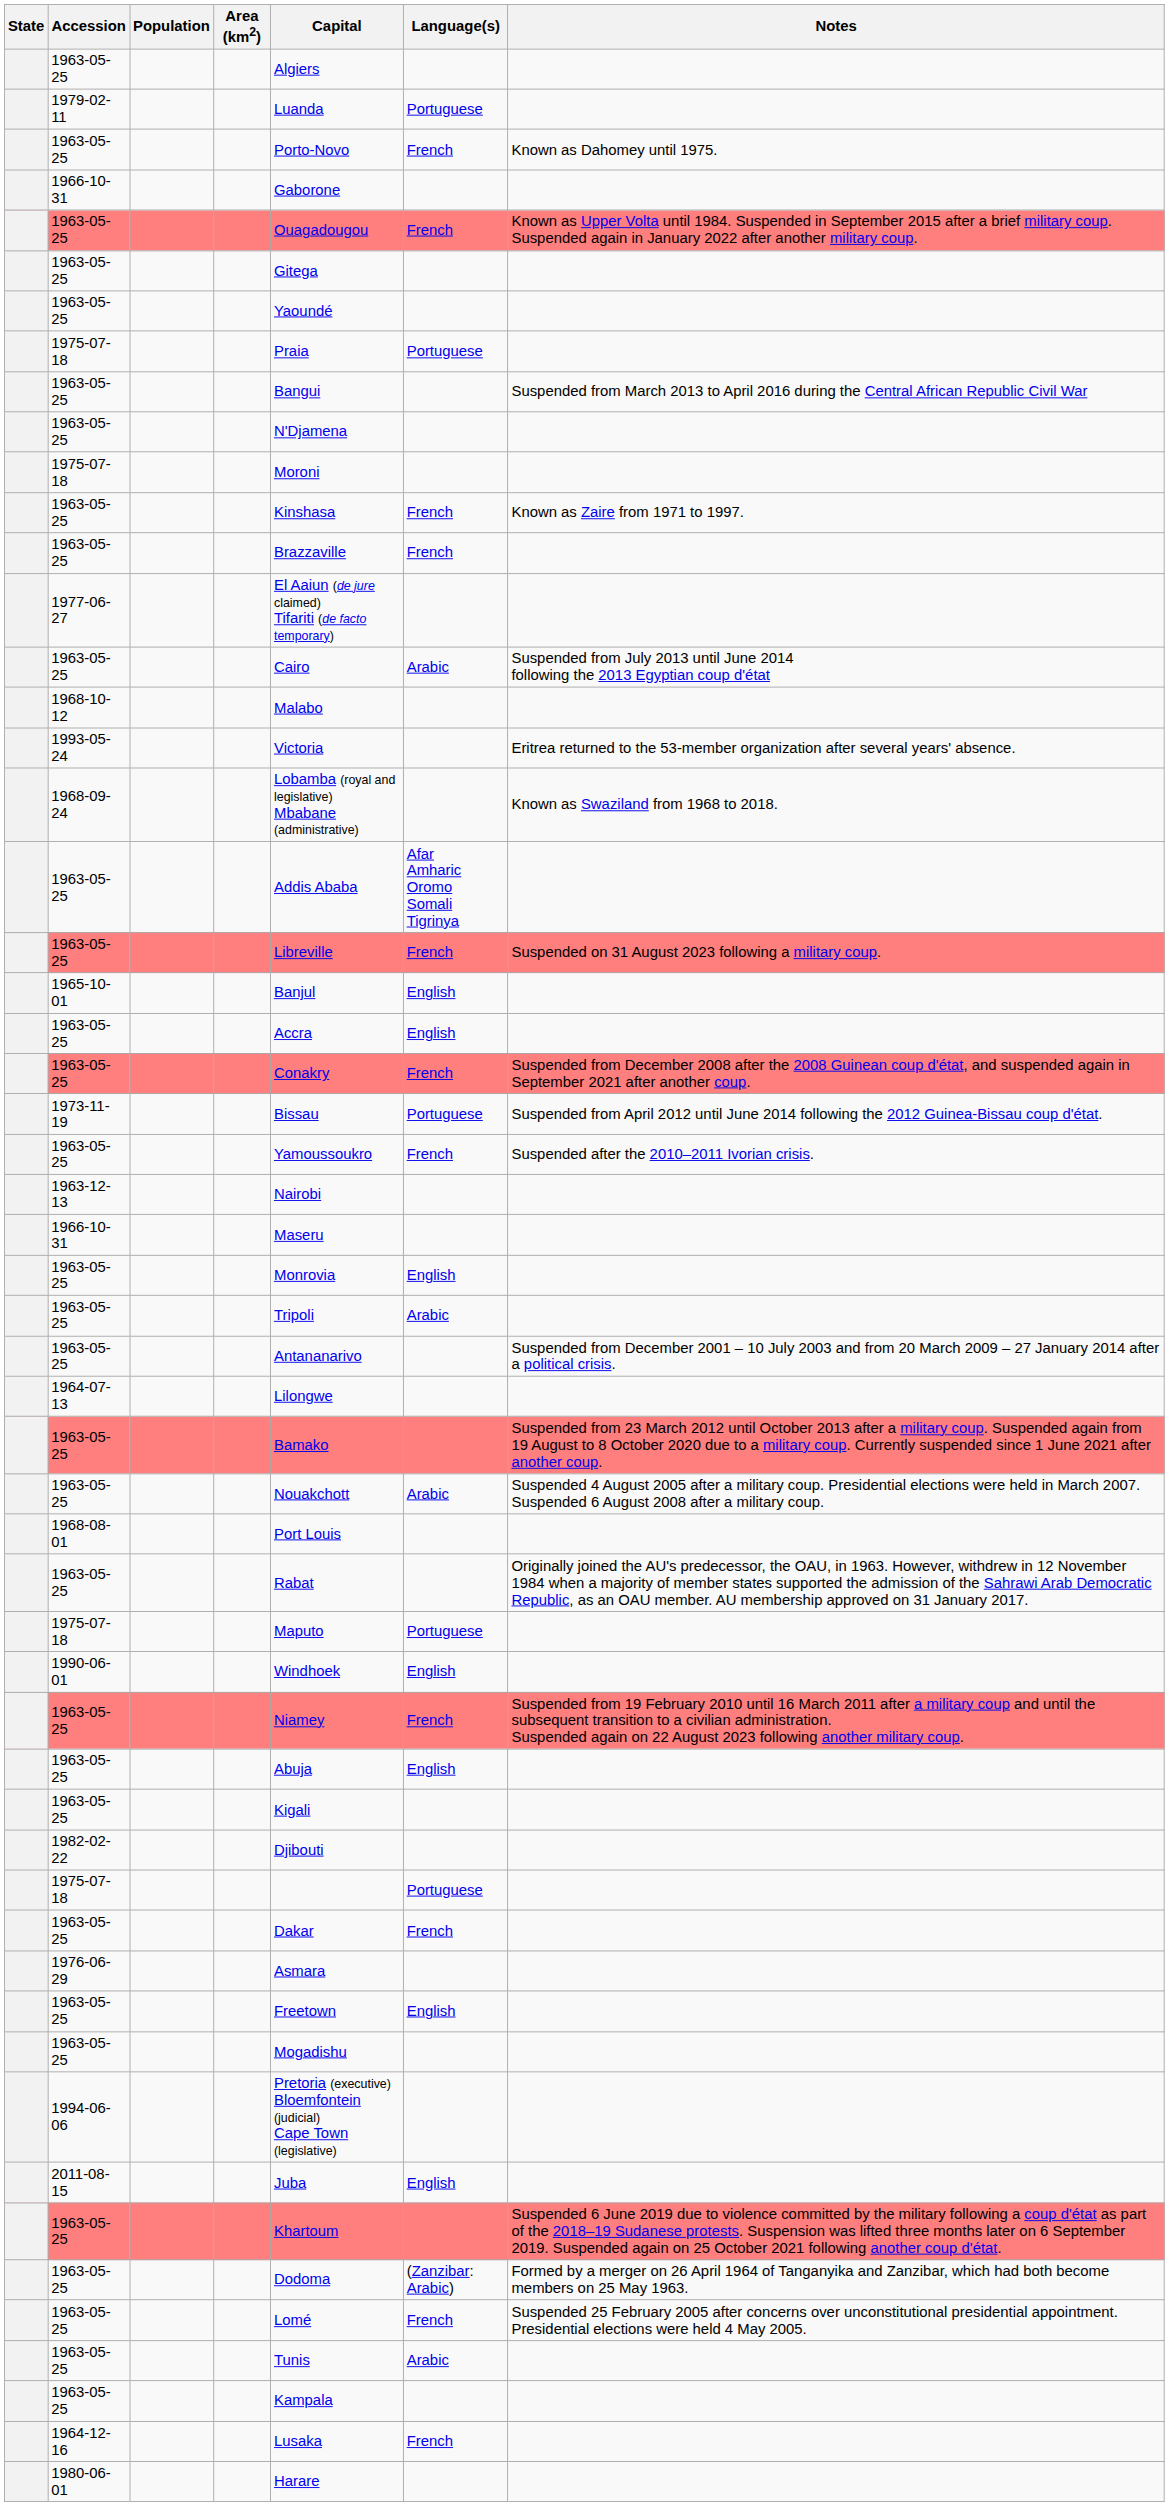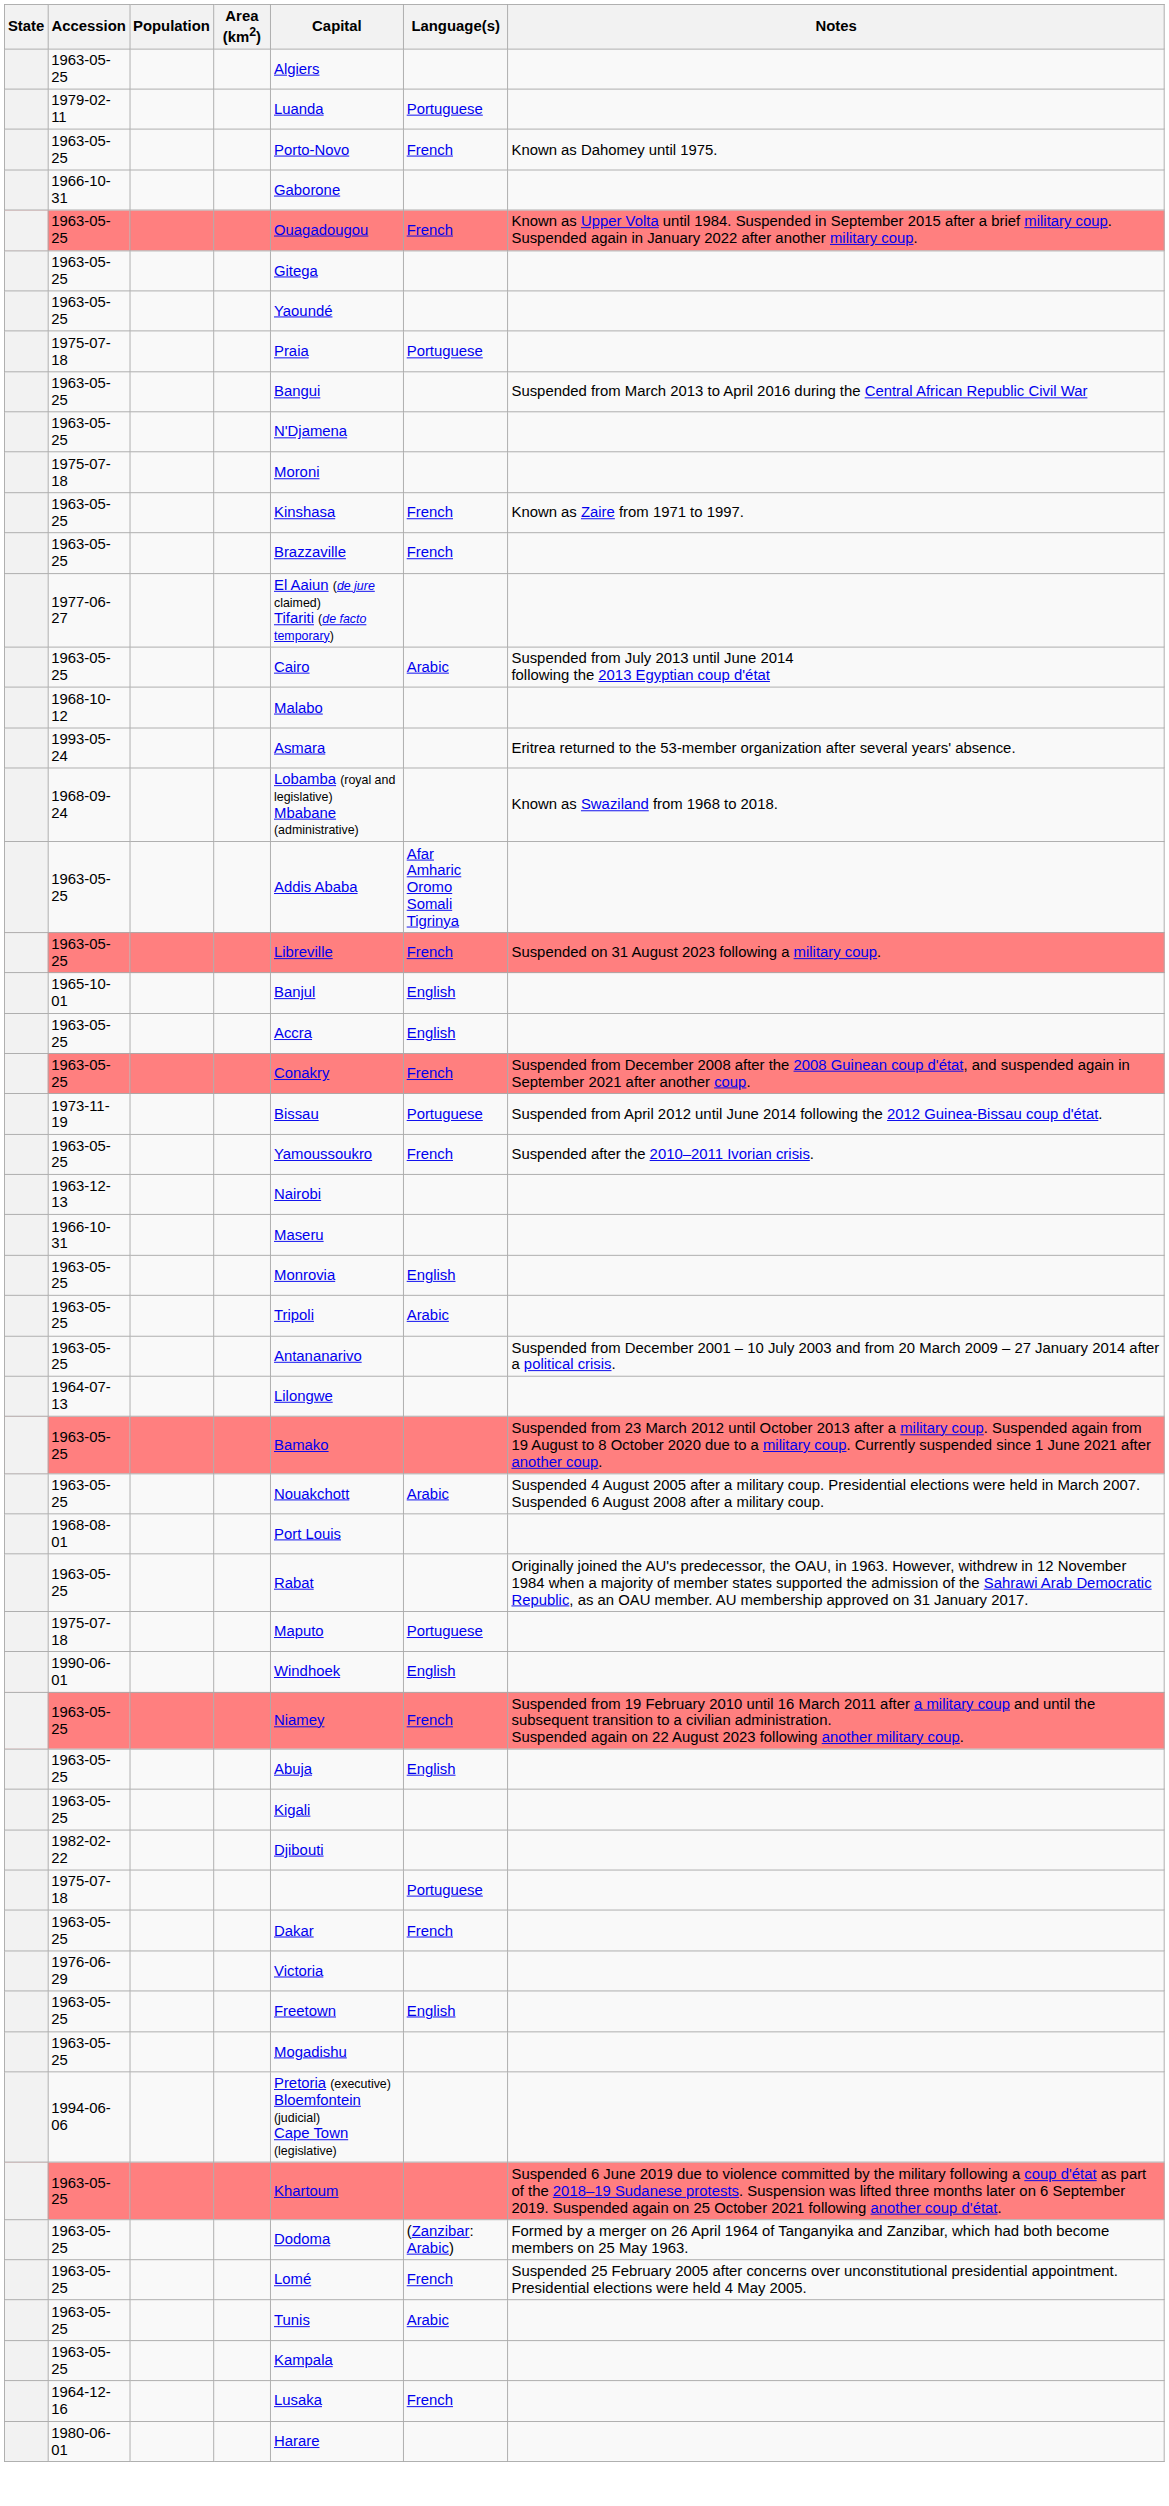1993-05-24 | Capital: Victoria -> Asmara
1976-06-29 | Capital: Asmara -> Victoria
- row: 2011-08-15 | Juba | English
